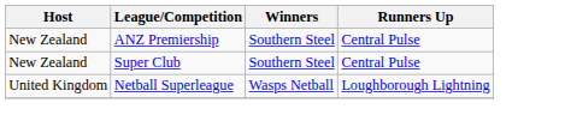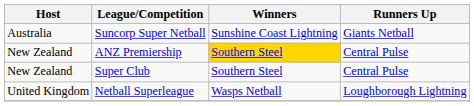+ row: Australia | Suncorp Super Netball | Sunshine Coast Lightning | Giants Netball
ANZ Premiership | Winners: no background -> gold background
